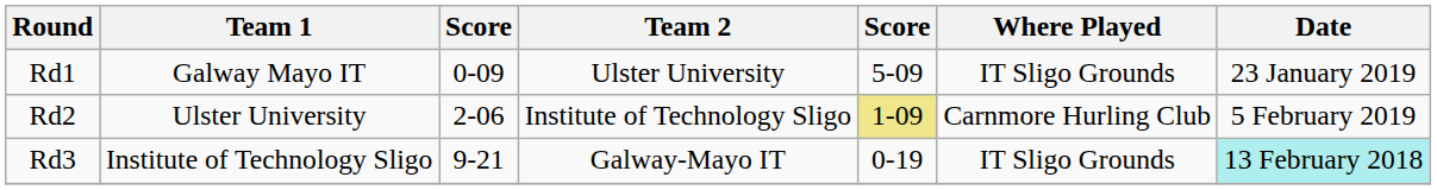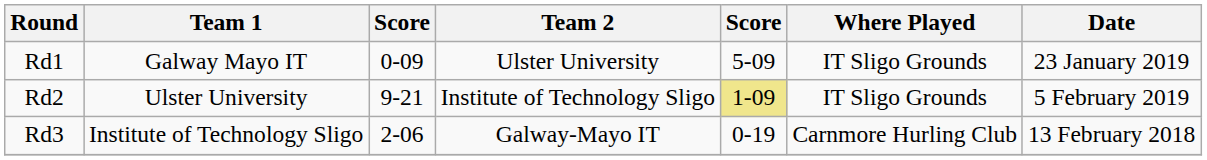Rd2 | column 3: 2-06 -> 9-21
Rd2 | Where Played: Carnmore Hurling Club -> IT Sligo Grounds
Rd3 | column 3: 9-21 -> 2-06
Rd3 | Where Played: IT Sligo Grounds -> Carnmore Hurling Club
Rd3 | Date: paleturquoise background -> no background
